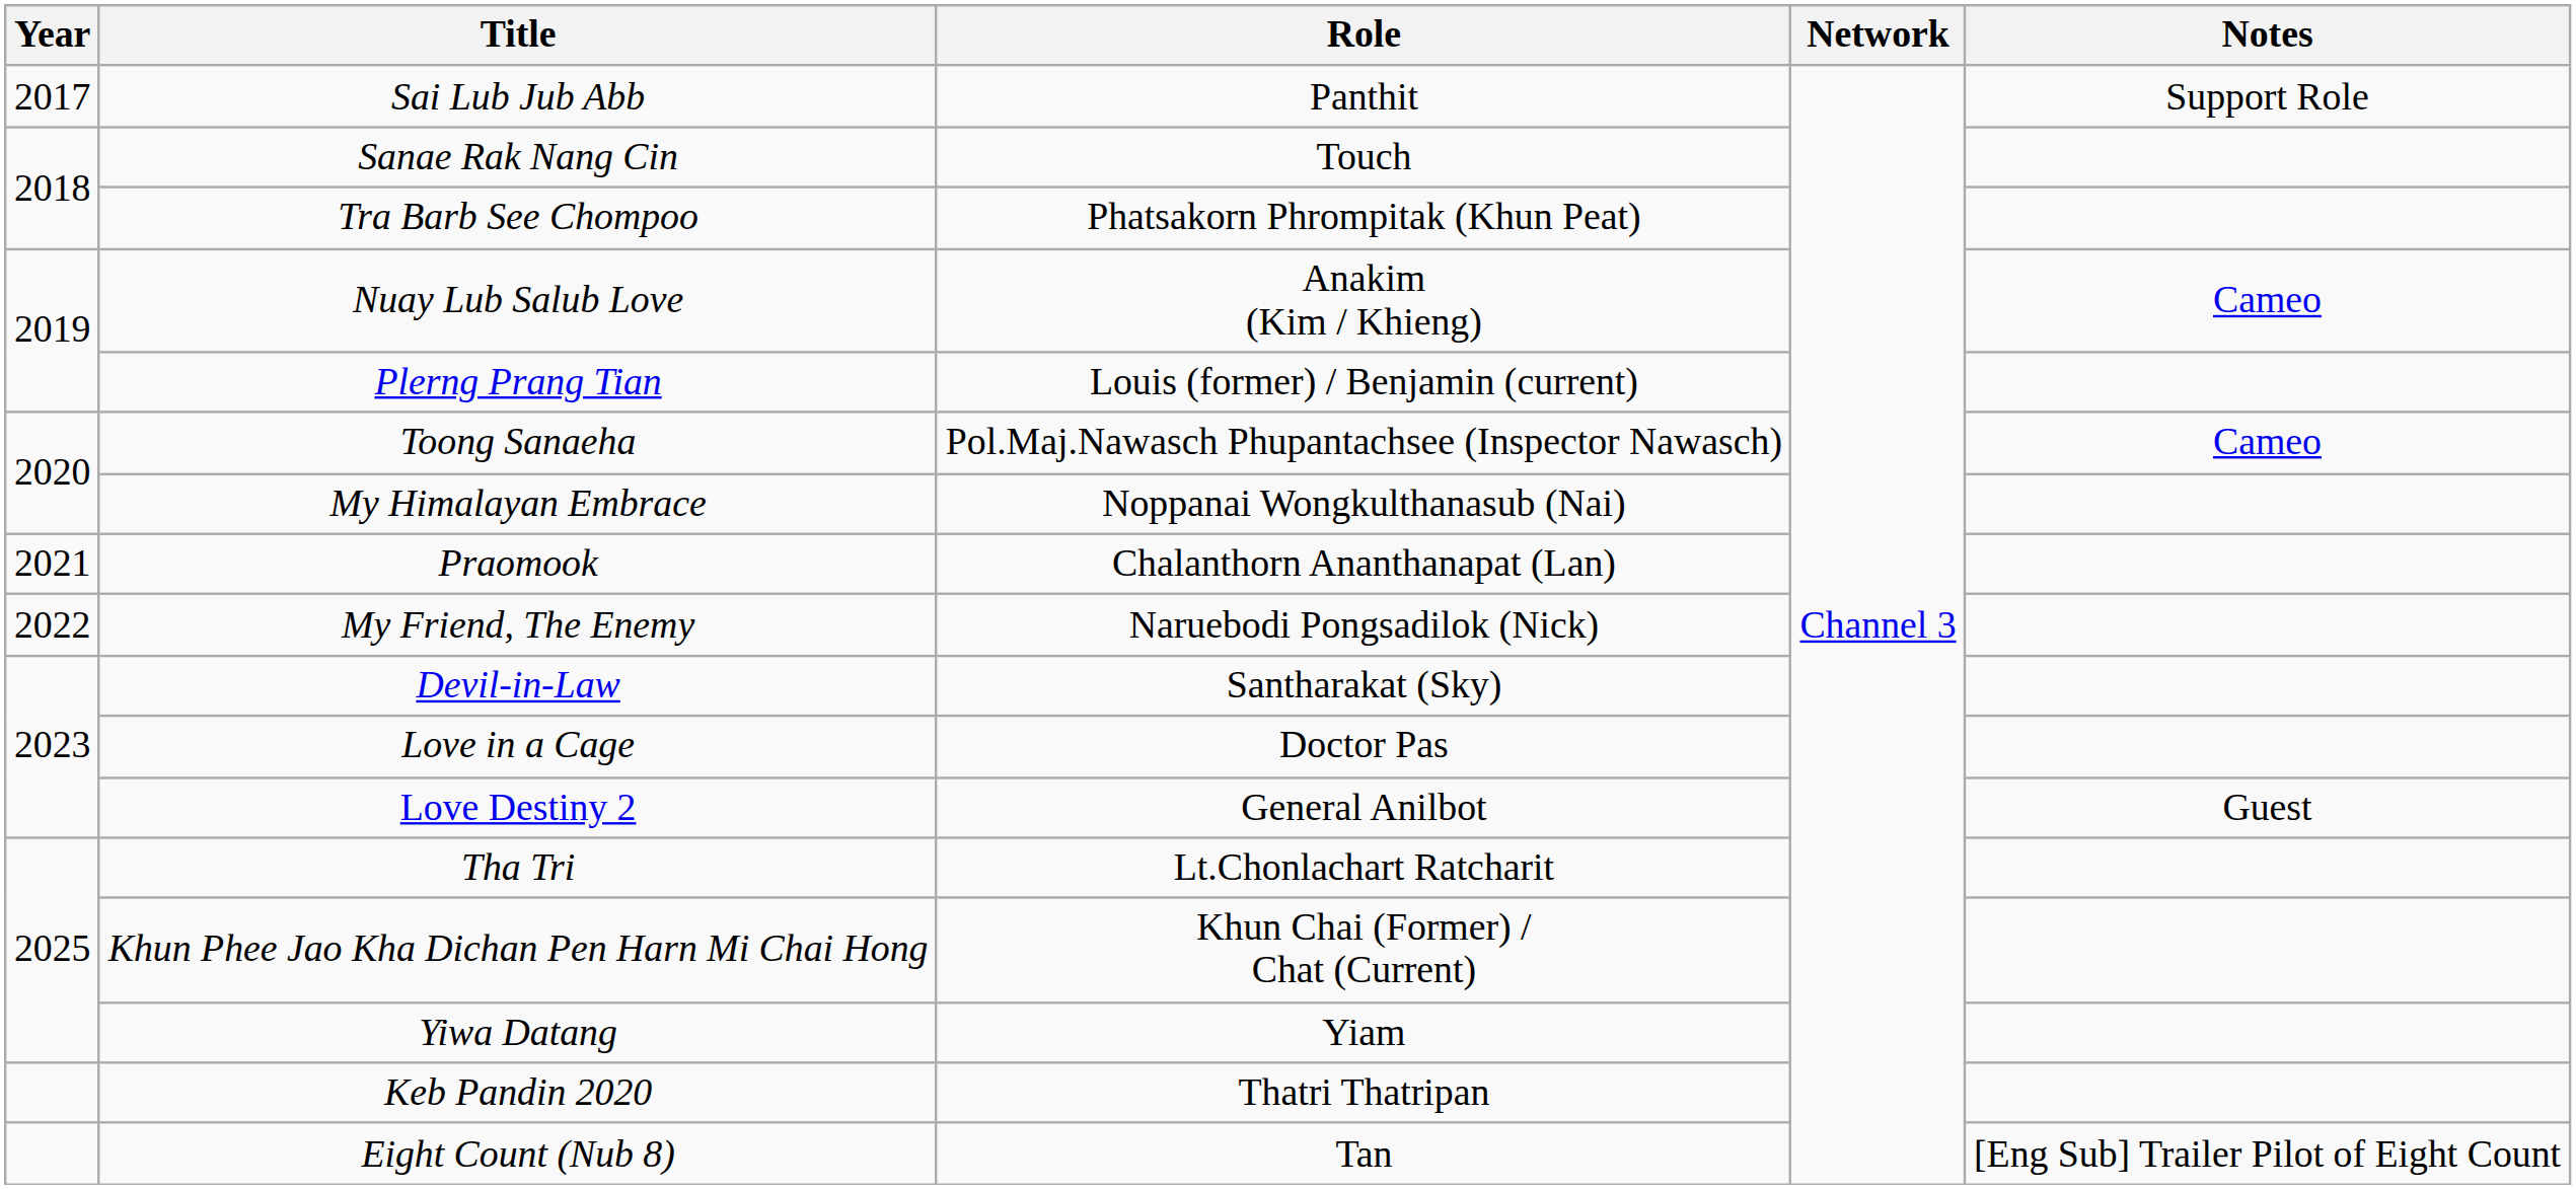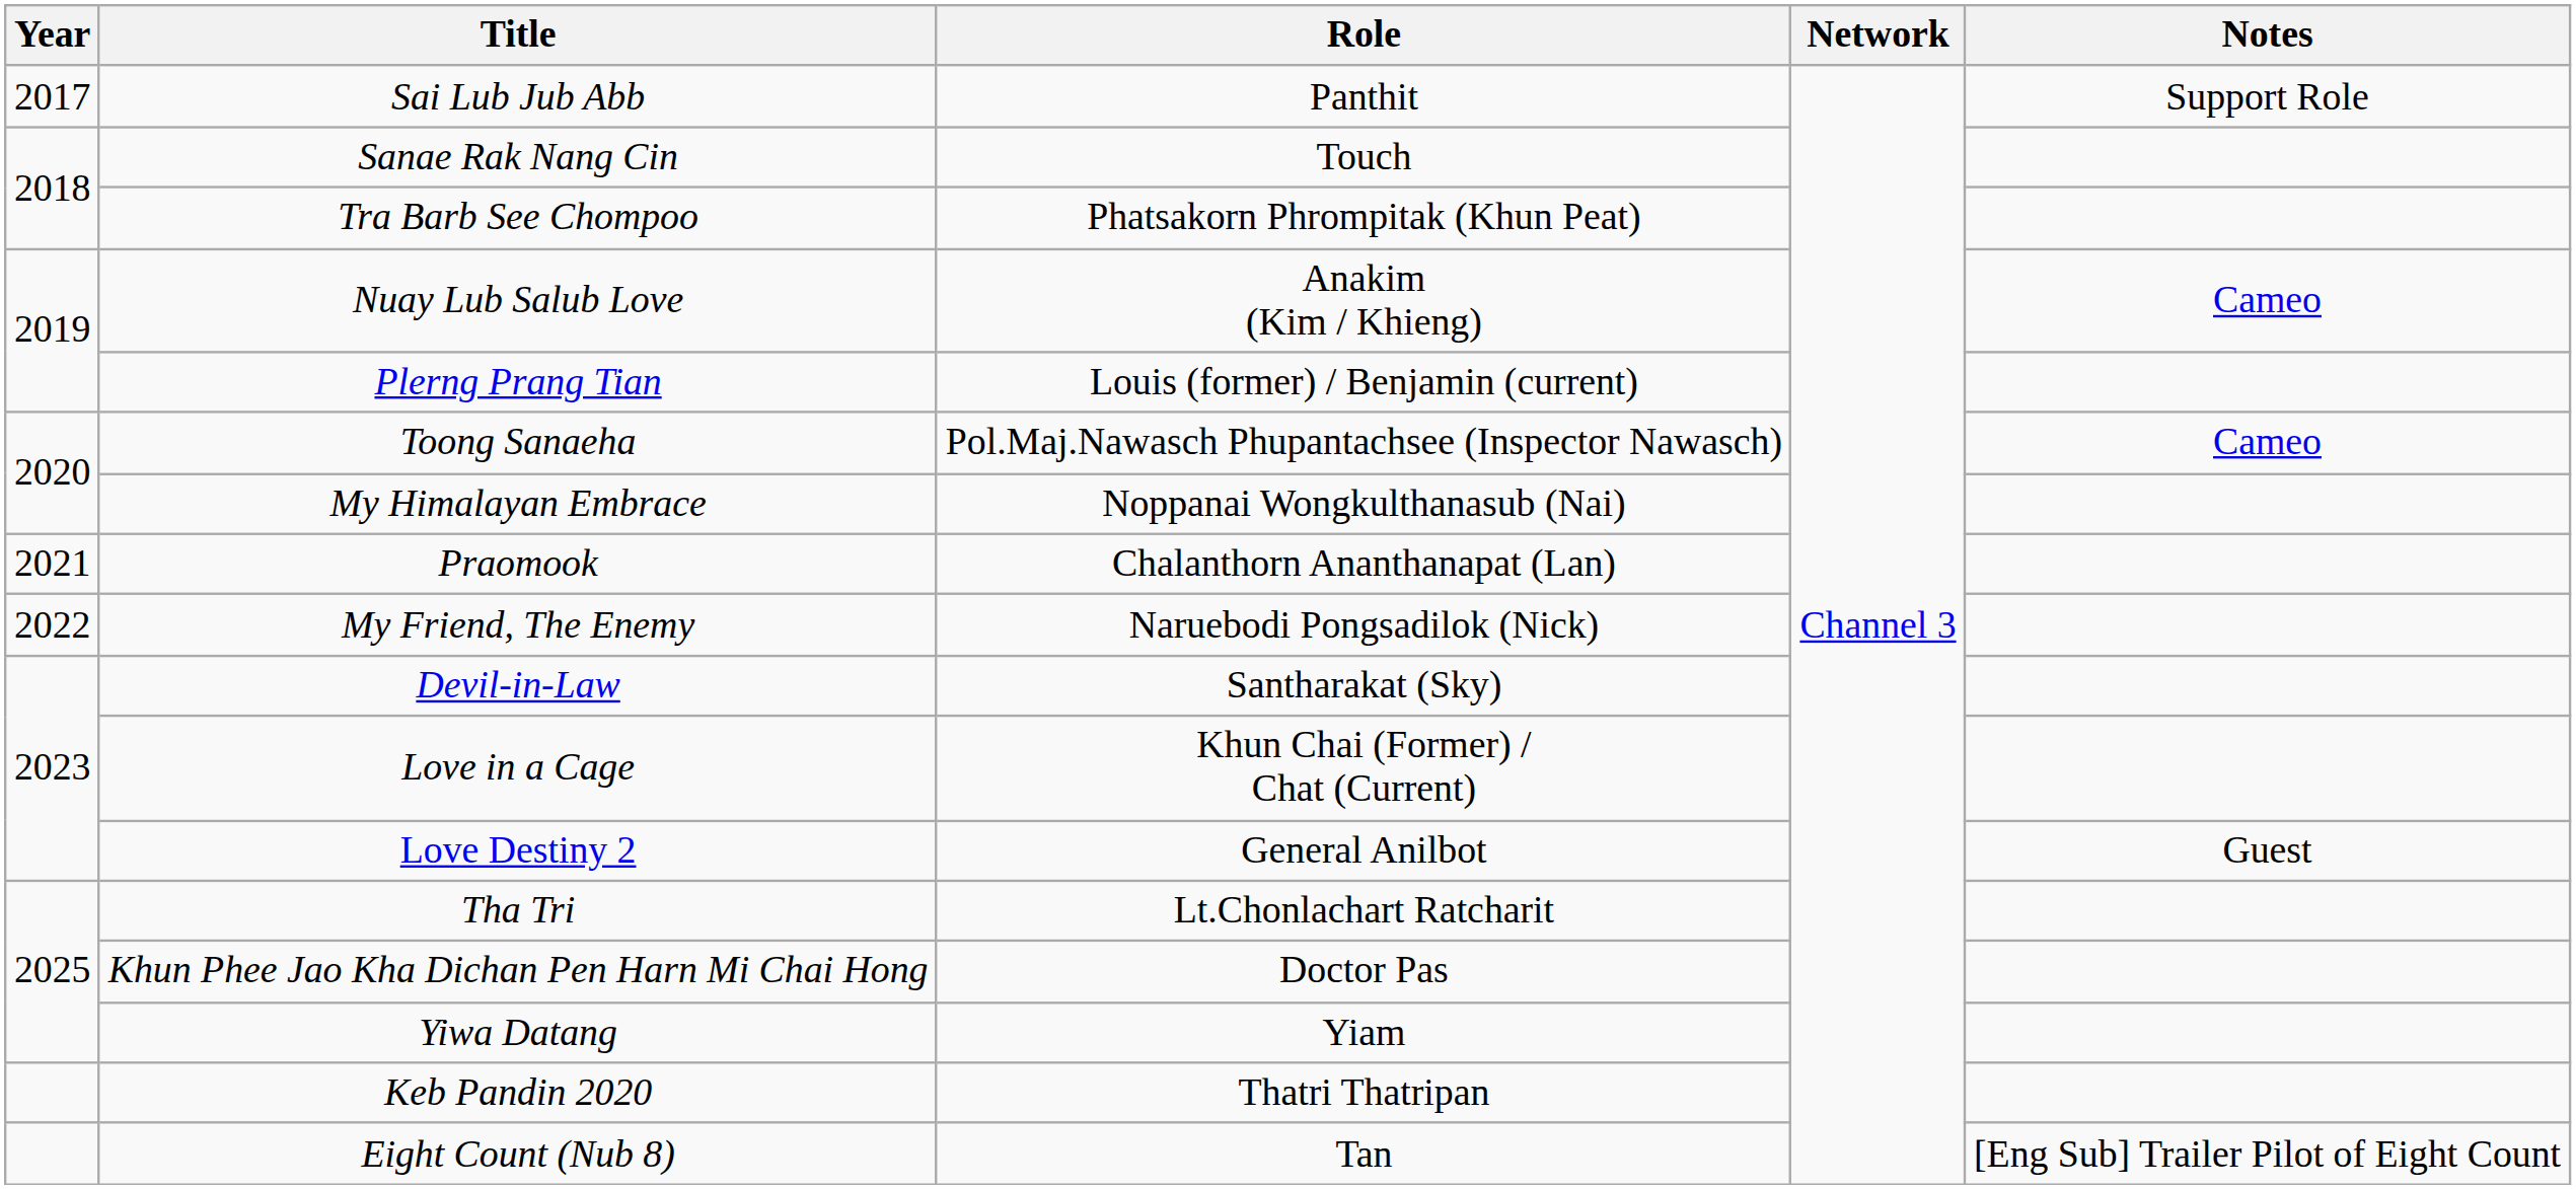Love in a Cage | Role: Doctor Pas -> Khun Chai (Former) / Chat (Current)
Khun Phee Jao Kha Dichan Pen Harn Mi Chai Hong | Role: Khun Chai (Former) / Chat (Current) -> Doctor Pas
